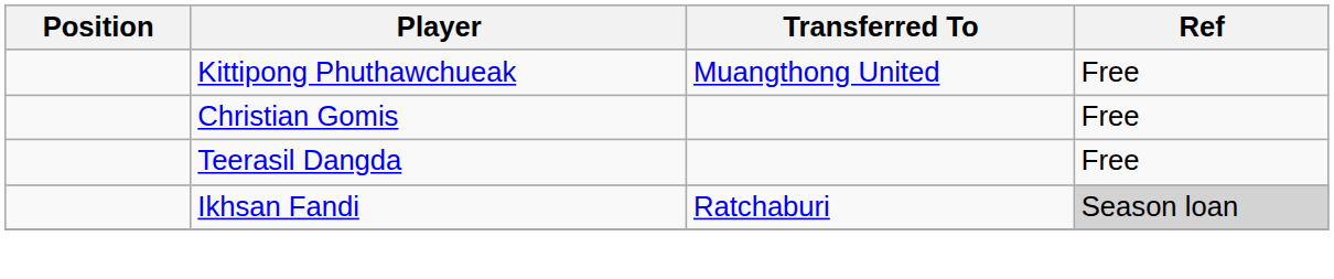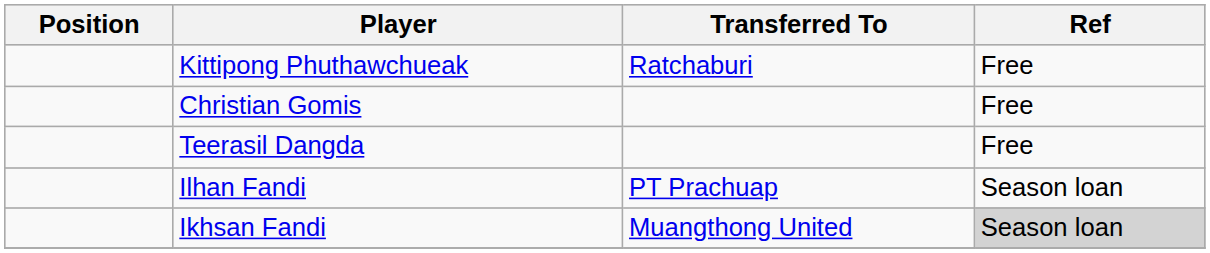Kittipong Phuthawchueak | Transferred To: Muangthong United -> Ratchaburi
+ row: Ilhan Fandi | PT Prachuap | Season loan
Ikhsan Fandi | Transferred To: Ratchaburi -> Muangthong United
